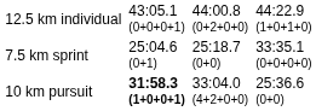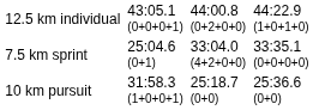7.5 km sprint | column 5: 25:18.7 (0+0) -> 33:04.0 (4+2+0+0)
10 km pursuit | column 3: bold -> normal
10 km pursuit | column 5: 33:04.0 (4+2+0+0) -> 25:18.7 (0+0)
